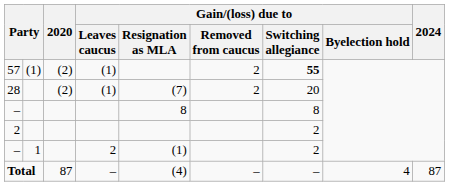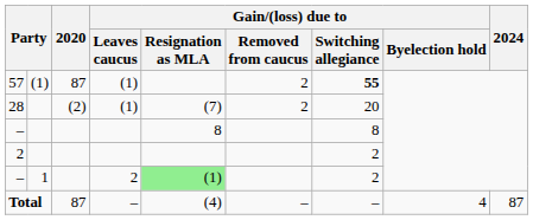57 | 2020: (2) -> 87
– / 1 | Gain/(loss) due to / Resignation as MLA: no background -> lightgreen background
